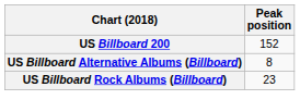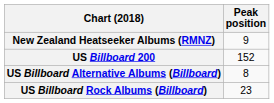+ row: New Zealand Heatseeker Albums (RMNZ) | 9
